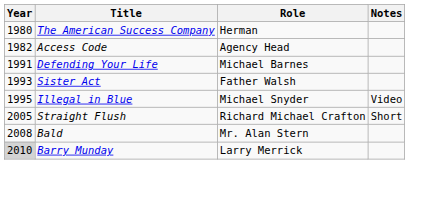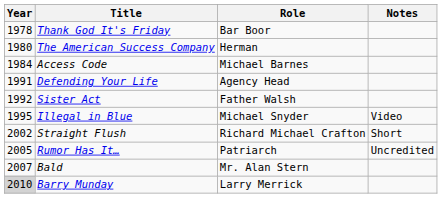+ row: 1978 | Thank God It's Friday | Bar Boor
Access Code | Year: 1982 -> 1984
Access Code | Role: Agency Head -> Michael Barnes
Defending Your Life | Role: Michael Barnes -> Agency Head
Sister Act | Year: 1993 -> 1992
Straight Flush | Year: 2005 -> 2002
+ row: 2005 | Rumor Has It… | Patriarch | Uncredited
Bald | Year: 2008 -> 2007
